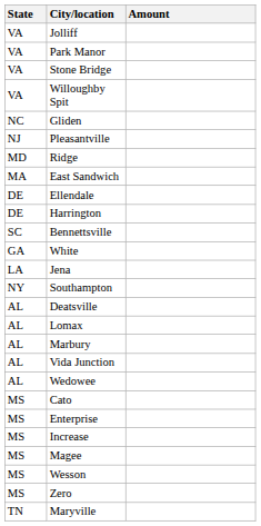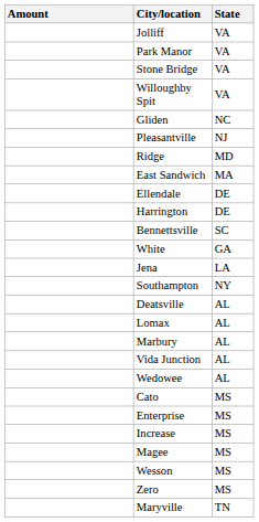columns swapped: Amount <-> State
